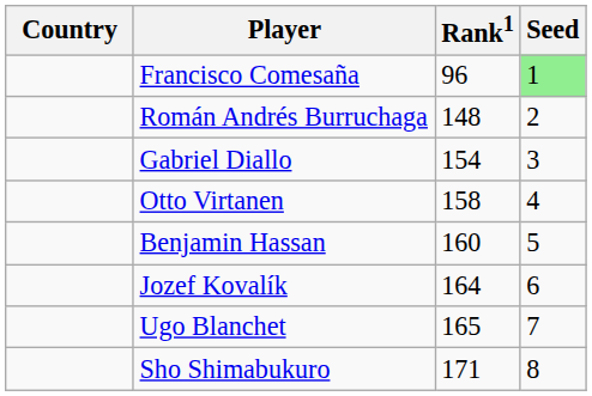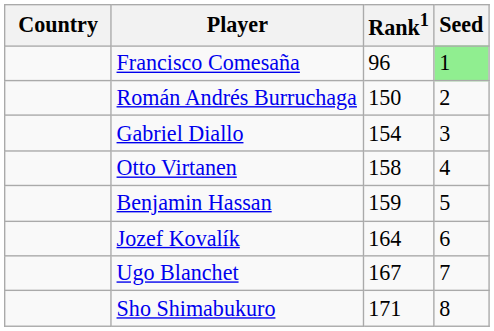Román Andrés Burruchaga | Rank1: 148 -> 150
Benjamin Hassan | Rank1: 160 -> 159
Ugo Blanchet | Rank1: 165 -> 167
